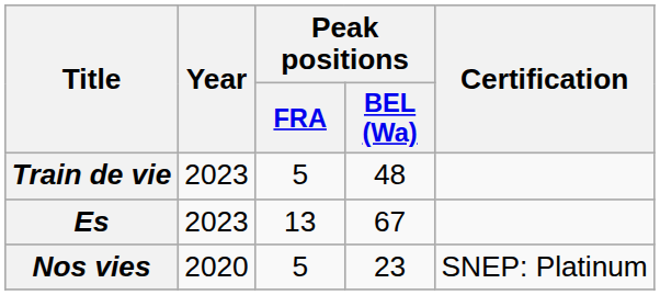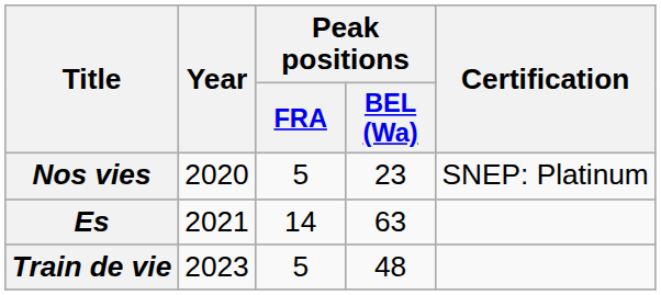rows swapped: Nos vies <-> Train de vie
Es | Year: 2023 -> 2021
Es | Peak positions / FRA: 13 -> 14
Es | Peak positions / BEL (Wa): 67 -> 63
